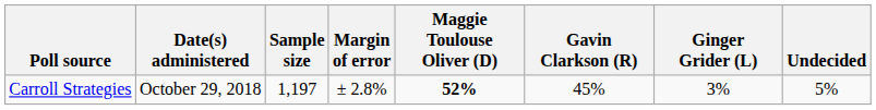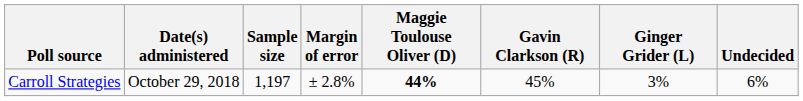Carroll Strategies | Maggie Toulouse Oliver (D): 52% -> 44%
Carroll Strategies | Undecided: 5% -> 6%
